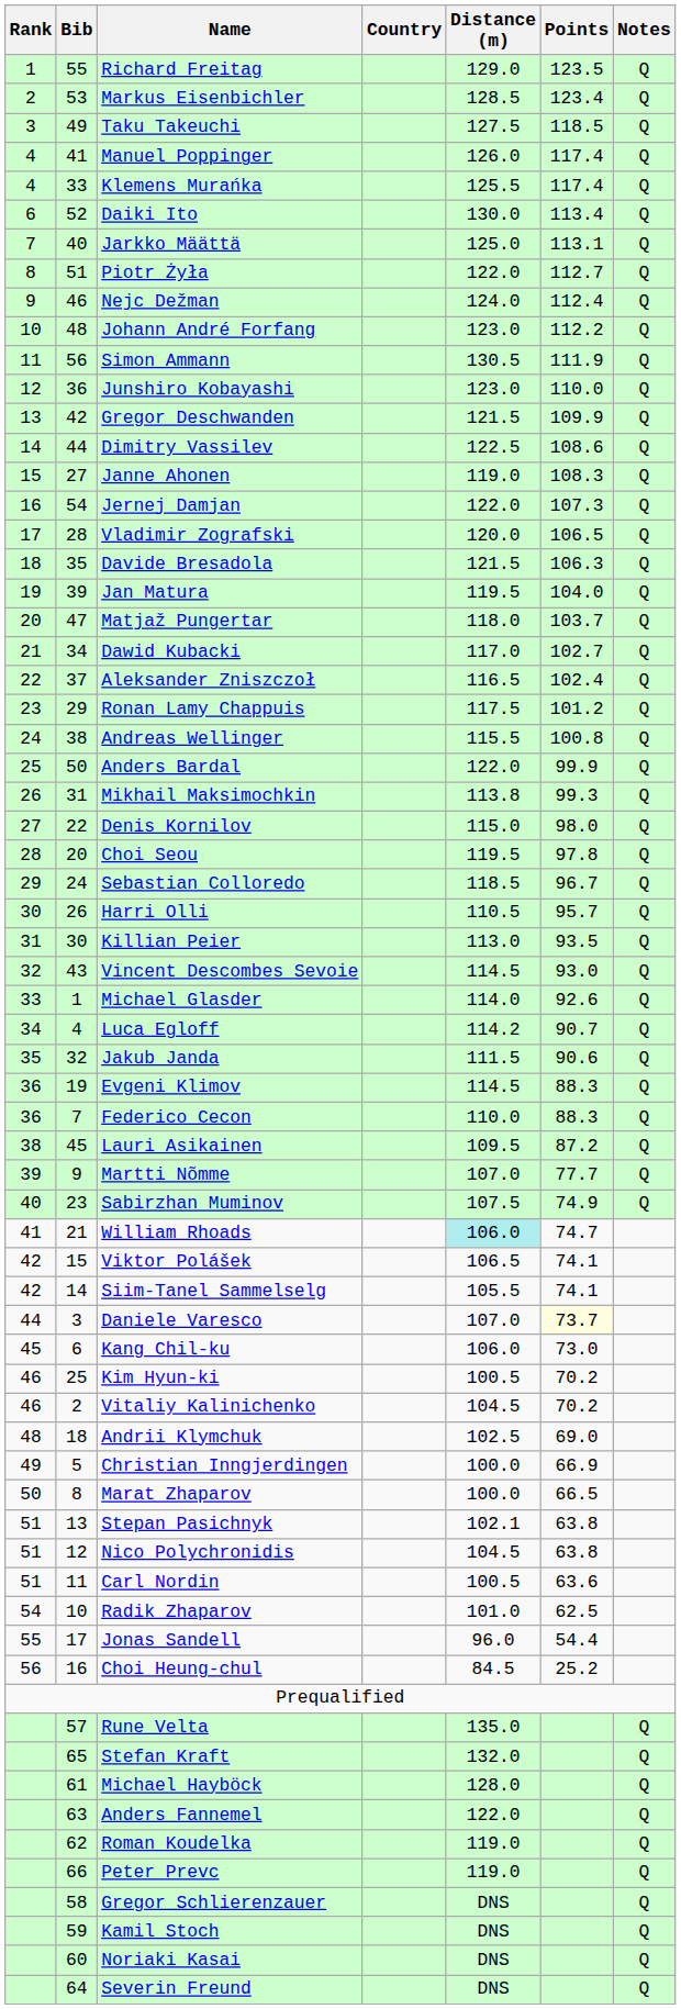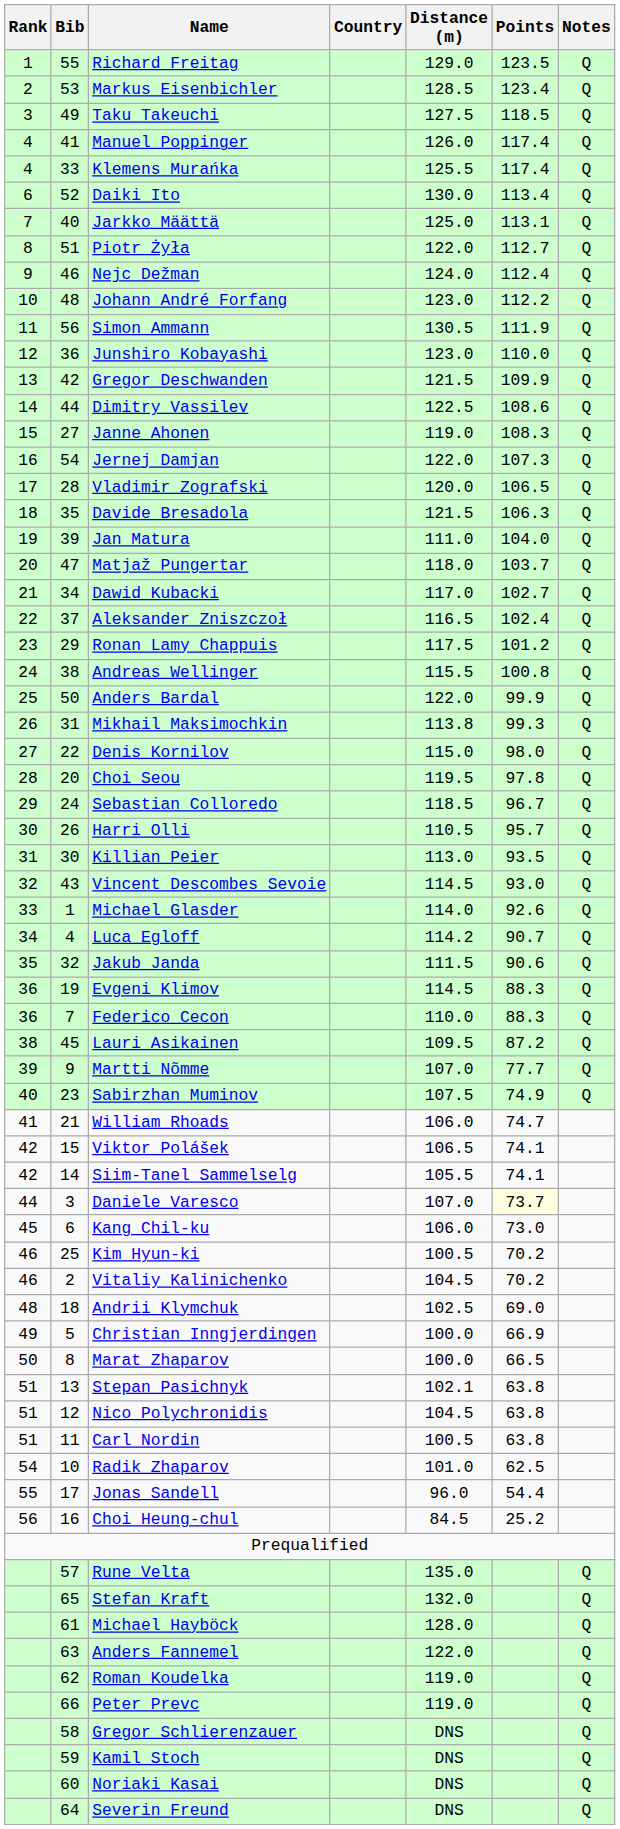Jan Matura | Distance (m): 119.5 -> 111.0
William Rhoads | Distance (m): paleturquoise background -> no background
Carl Nordin | Points: 63.6 -> 63.8
